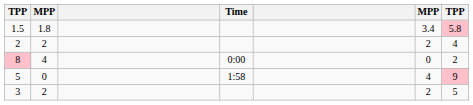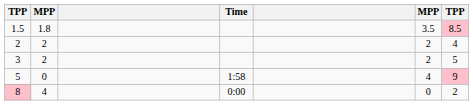1.5 | column 6: 3.4 -> 3.5
1.5 | column 7: 5.8 -> 8.5
rows swapped: 8 <-> 3
